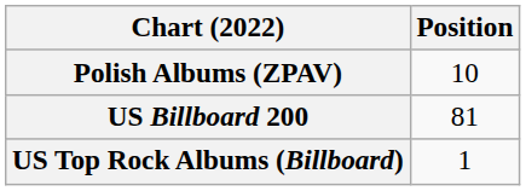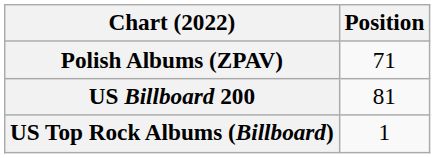Polish Albums (ZPAV) | Position: 10 -> 71
